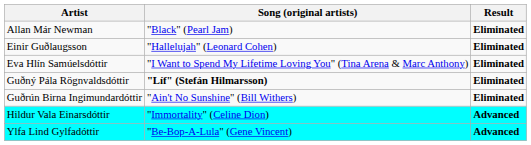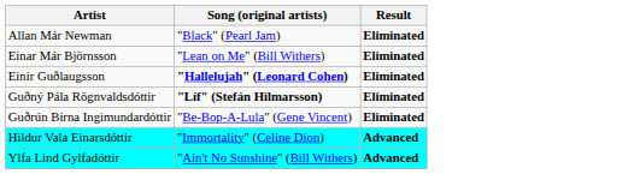+ row: Einar Már Björnsson | "Lean on Me" (Bill Withers) | Eliminated
Einir Guðlaugsson | Song (original artists): normal -> bold
- row: Eva Hlín Samúelsdóttir | "I Want to Spend My Lifetime Loving You" (Tina Arena & Marc Anthony) | Eliminated
Guðrún Birna Ingimundardóttir | Song (original artists): "Ain't No Sunshine" (Bill Withers) -> "Be-Bop-A-Lula" (Gene Vincent)
Ylfa Lind Gylfadóttir | Song (original artists): "Be-Bop-A-Lula" (Gene Vincent) -> "Ain't No Sunshine" (Bill Withers)
